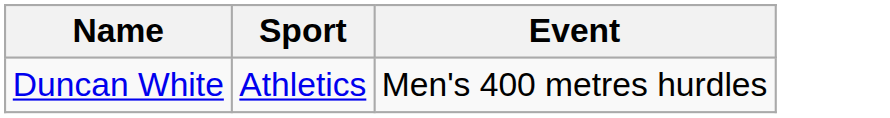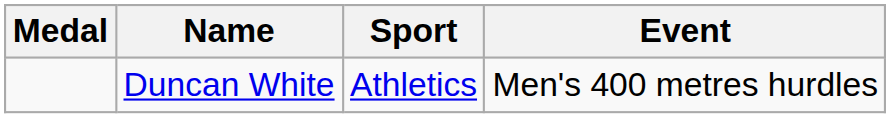+ column: Medal
